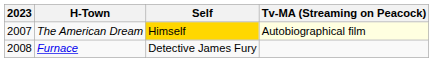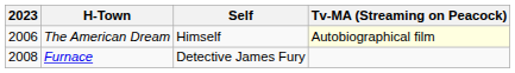The American Dream | 2023: 2007 -> 2006
The American Dream | Self: gold background -> no background
